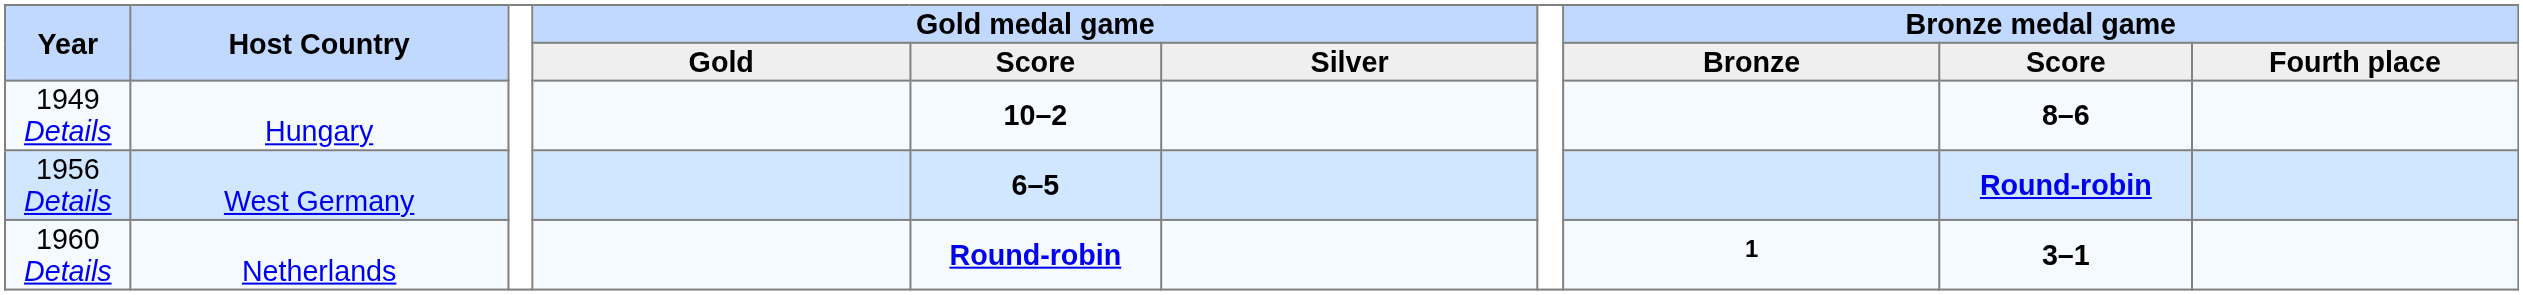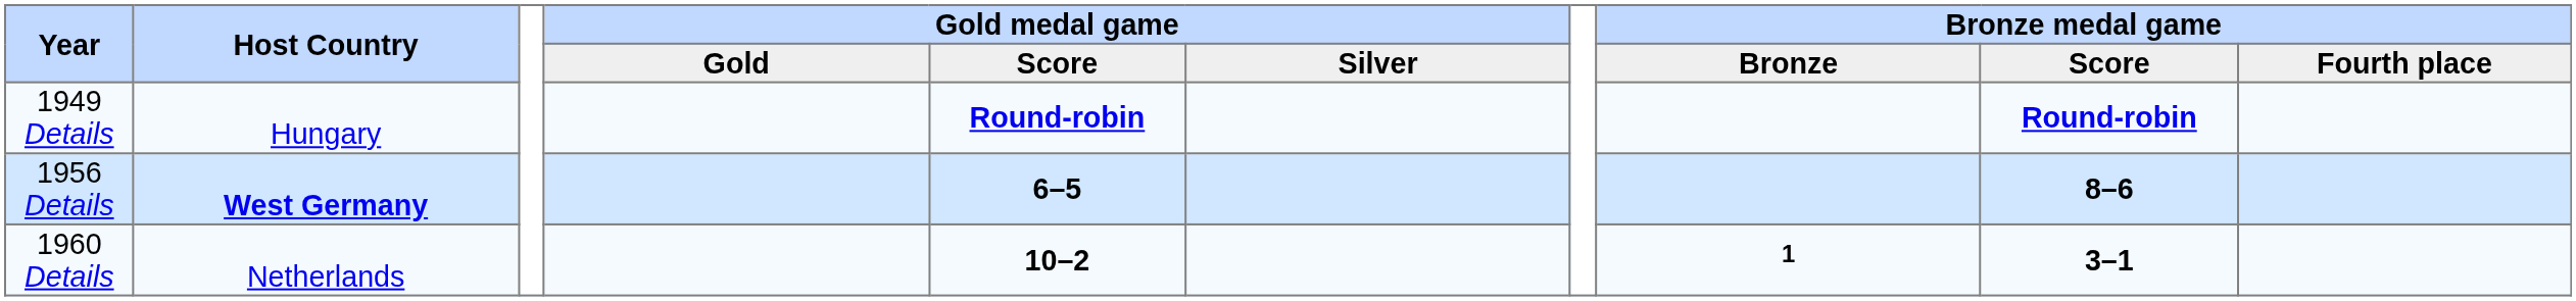1949 Details | Gold medal game / Score: 10–2 -> Round-robin
1949 Details | Bronze medal game / Score: 8–6 -> Round-robin
1956 Details | Host Country: normal -> bold
1956 Details | Bronze medal game / Score: Round-robin -> 8–6
1960 Details | Gold medal game / Score: Round-robin -> 10–2
